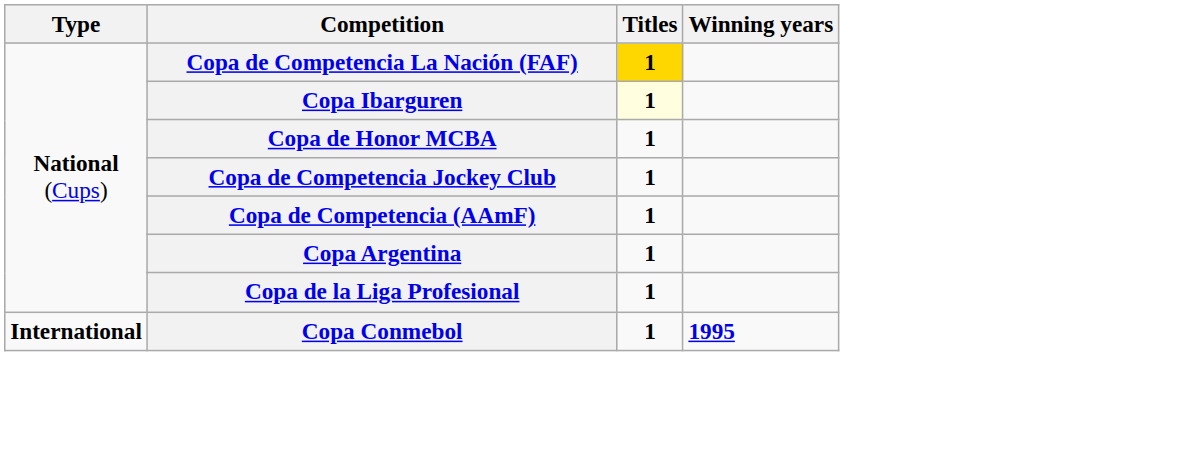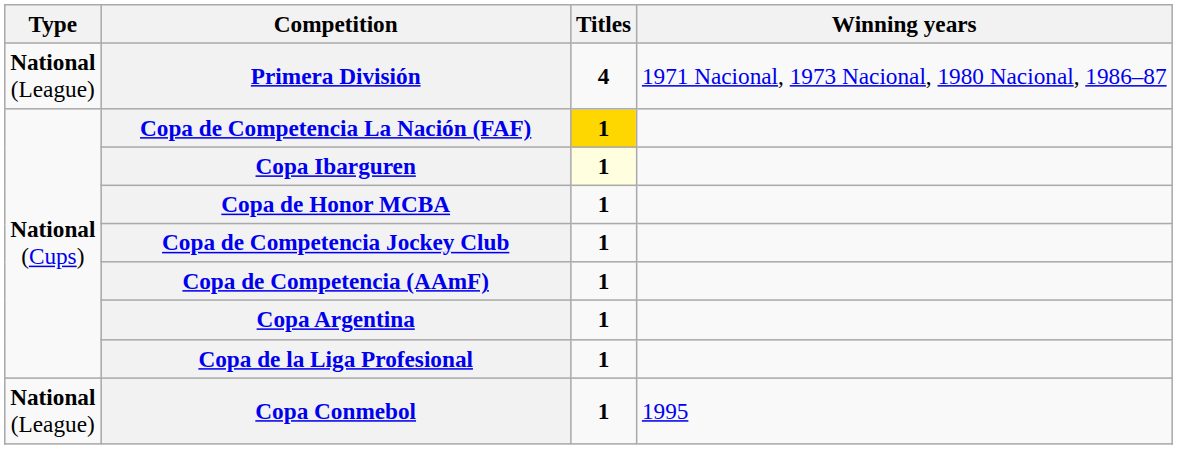+ row: National (League) | Primera División | 4 | 1971 Nacional, 1973 Nacional, 1980 Nacional, 1986–87
Copa Conmebol | Type: International -> National (League)
Copa Conmebol | Winning years: bold -> normal
